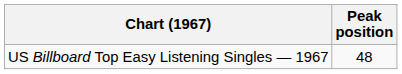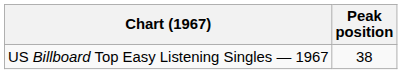US Billboard Top Easy Listening Singles — 1967 | Peak position: 48 -> 38
